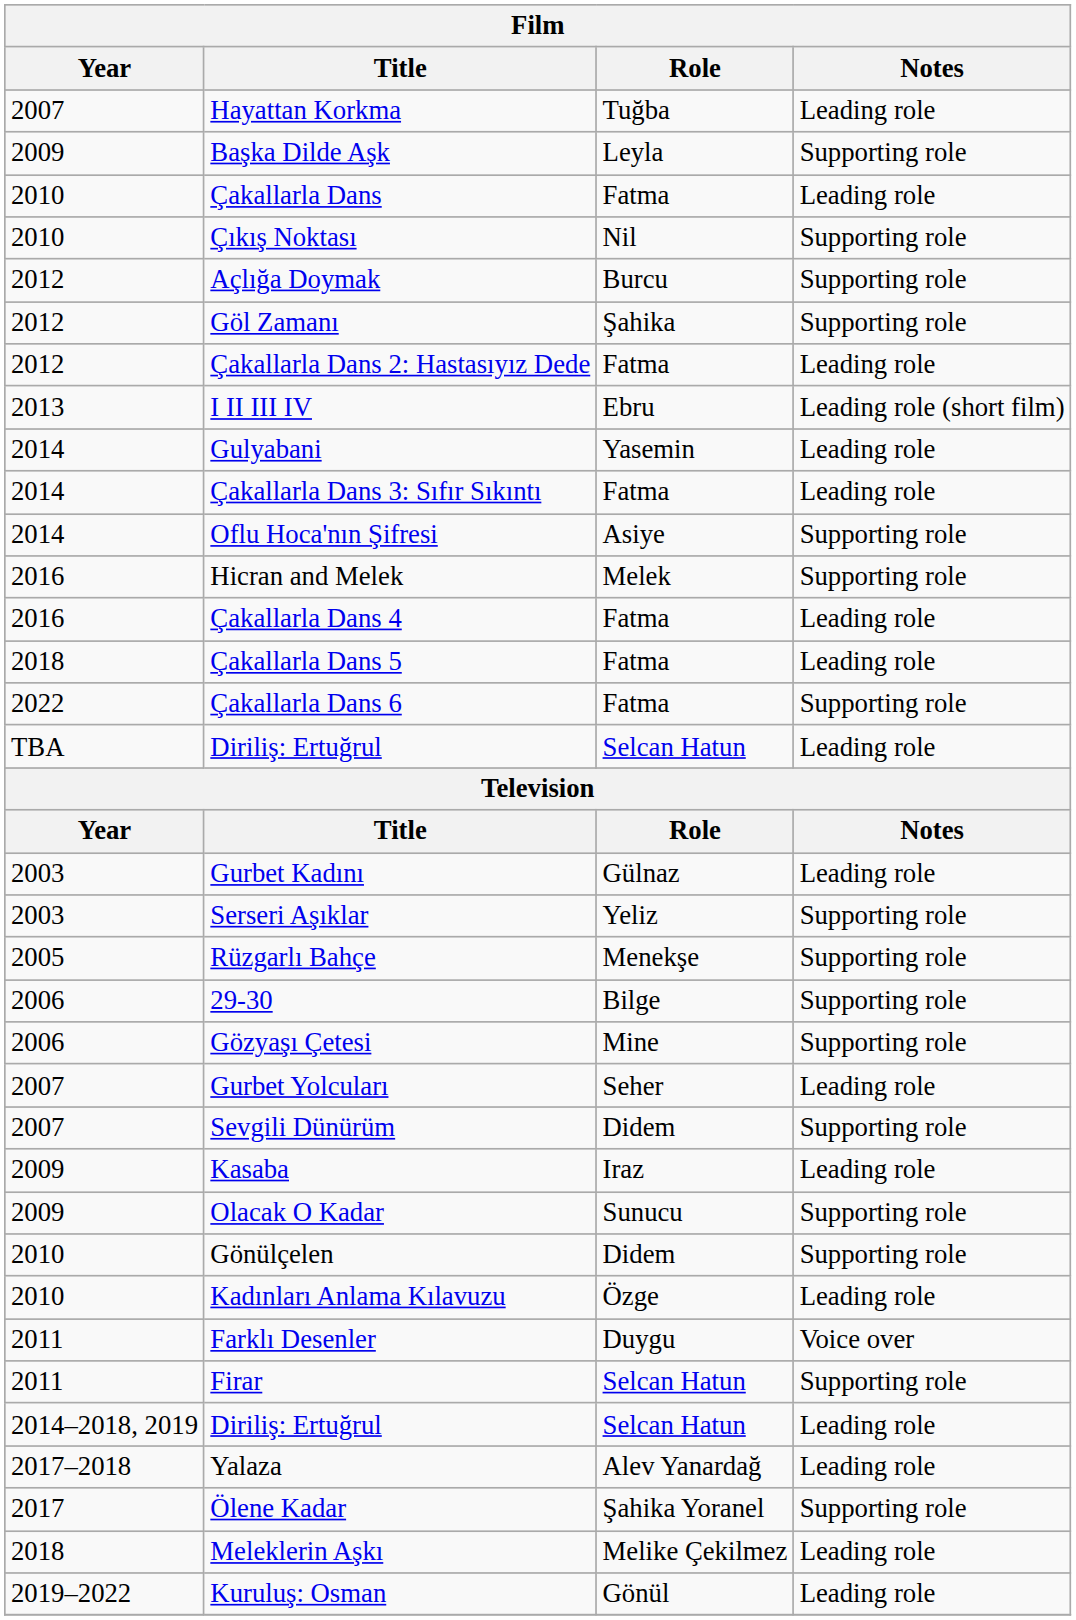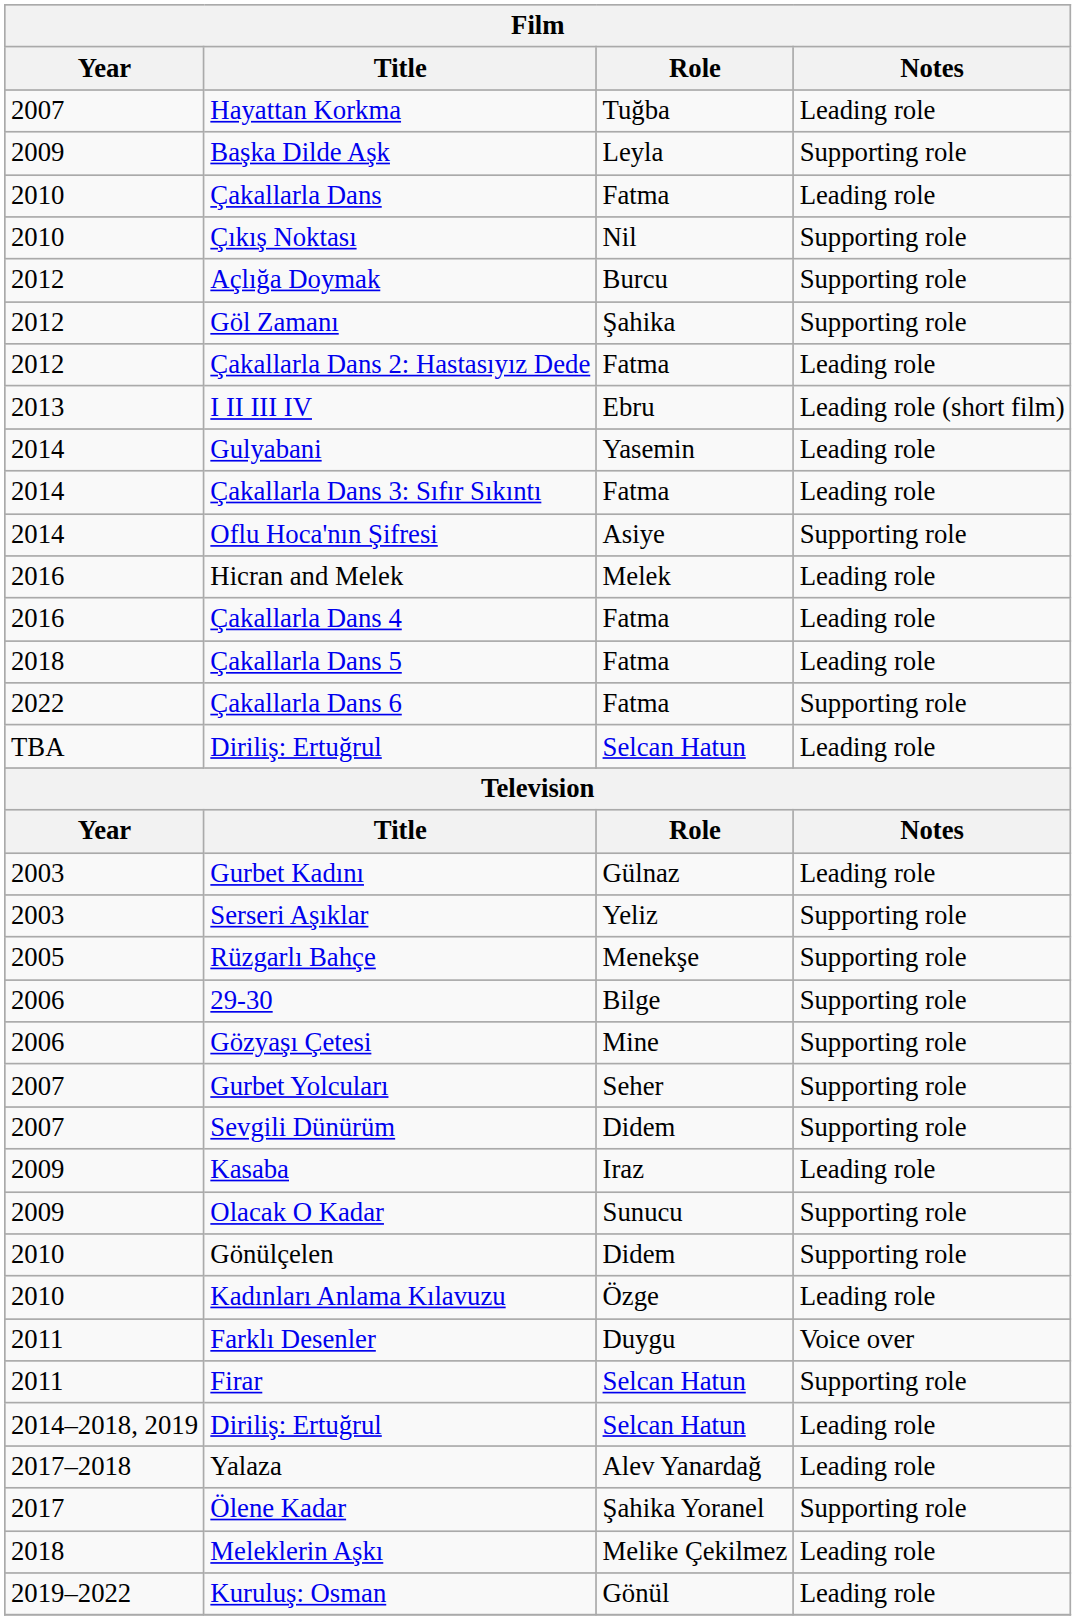Hicran and Melek | Notes: Supporting role -> Leading role
Gurbet Yolcuları | Notes: Leading role -> Supporting role
